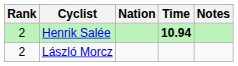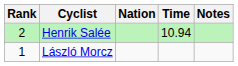Henrik Salée | Time: bold -> normal
László Morcz | Rank: 2 -> 1
